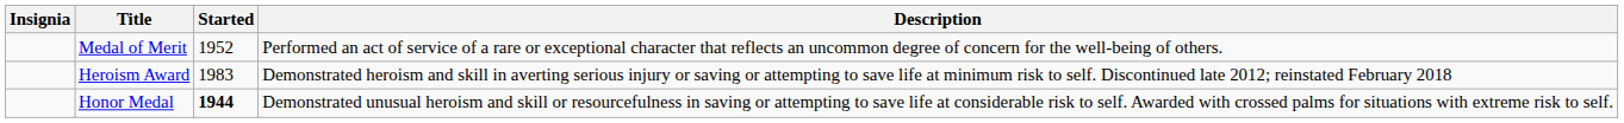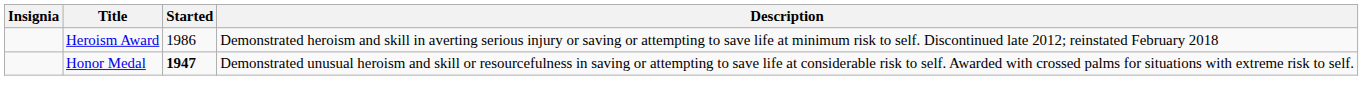- row: Medal of Merit | 1952 | Performed an act of service of a rare or exceptional character that reflects an uncommon degree of concern for the well-being of others.
Heroism Award | Started: 1983 -> 1986
Honor Medal | Started: 1944 -> 1947
